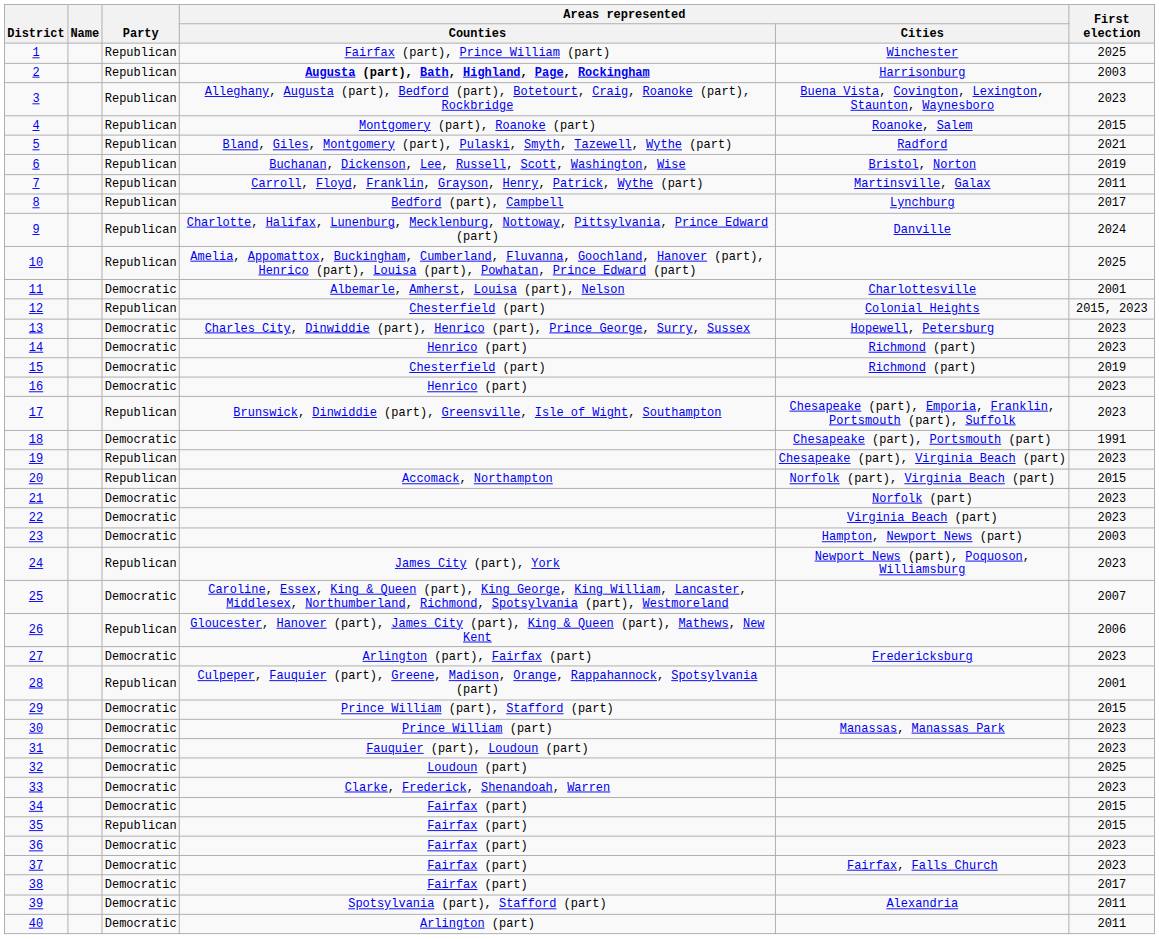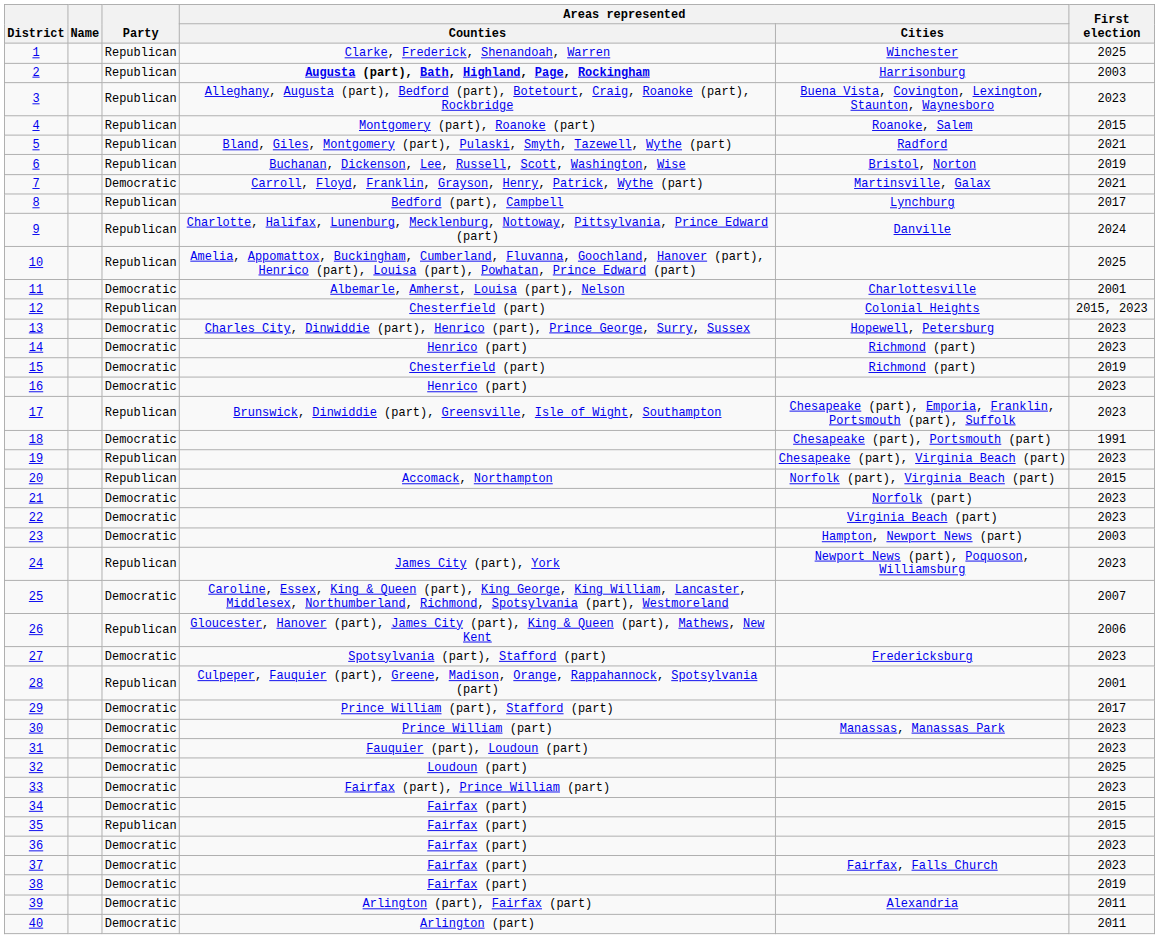1 | Areas represented / Counties: Fairfax (part), Prince William (part) -> Clarke, Frederick, Shenandoah, Warren
7 | Party: Republican -> Democratic
7 | First election: 2011 -> 2021
27 | Areas represented / Counties: Arlington (part), Fairfax (part) -> Spotsylvania (part), Stafford (part)
29 | First election: 2015 -> 2017
33 | Areas represented / Counties: Clarke, Frederick, Shenandoah, Warren -> Fairfax (part), Prince William (part)
38 | First election: 2017 -> 2019
39 | Areas represented / Counties: Spotsylvania (part), Stafford (part) -> Arlington (part), Fairfax (part)
